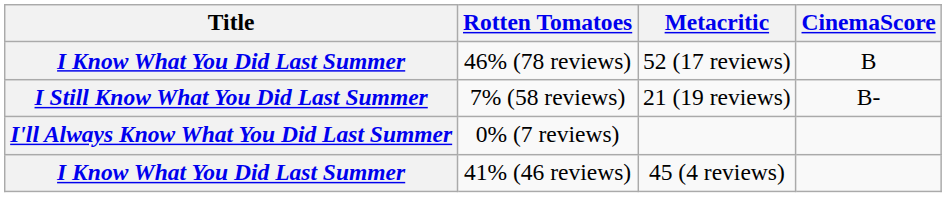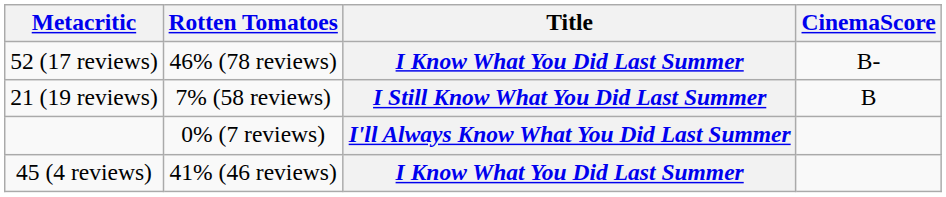columns swapped: Title <-> Metacritic
46% (78 reviews) | CinemaScore: B -> B-
7% (58 reviews) | CinemaScore: B- -> B
